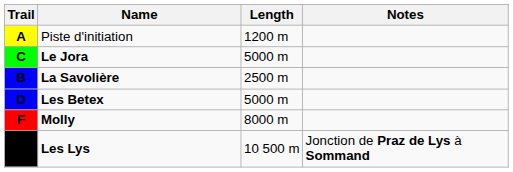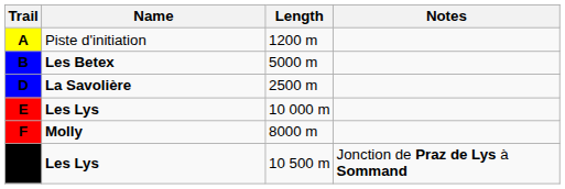- row: C | Le Jora | 5000 m
B | Name: La Savolière -> Les Betex
B | Length: 2500 m -> 5000 m
D | Name: Les Betex -> La Savolière
D | Length: 5000 m -> 2500 m
+ row: E | Les Lys | 10 000 m
